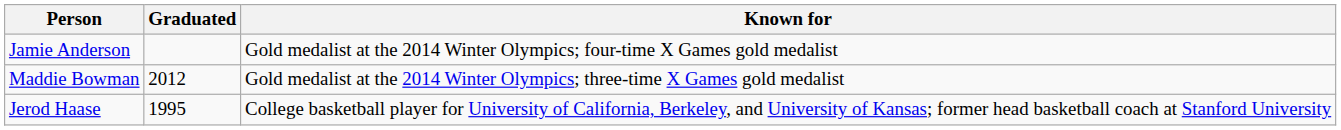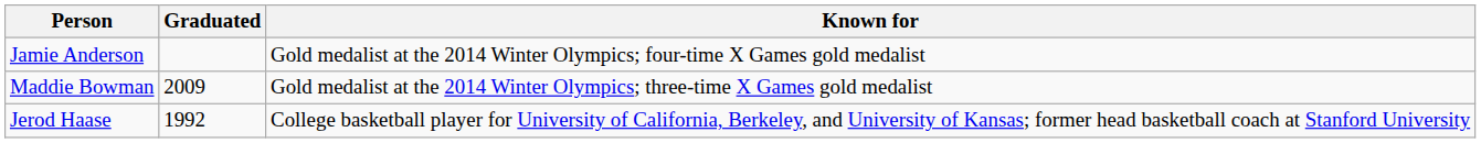Maddie Bowman | Graduated: 2012 -> 2009
Jerod Haase | Graduated: 1995 -> 1992
